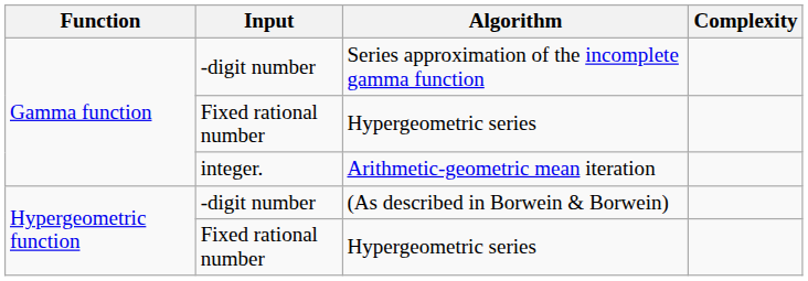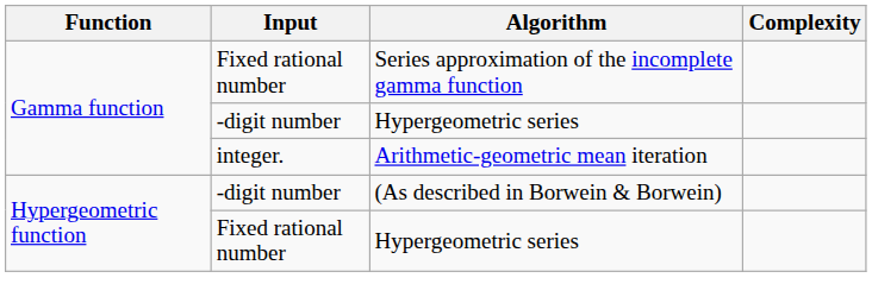Series approximation of the incomplete gamma function | Input: -digit number -> Fixed rational number
Gamma function / Hypergeometric series | Input: Fixed rational number -> -digit number
